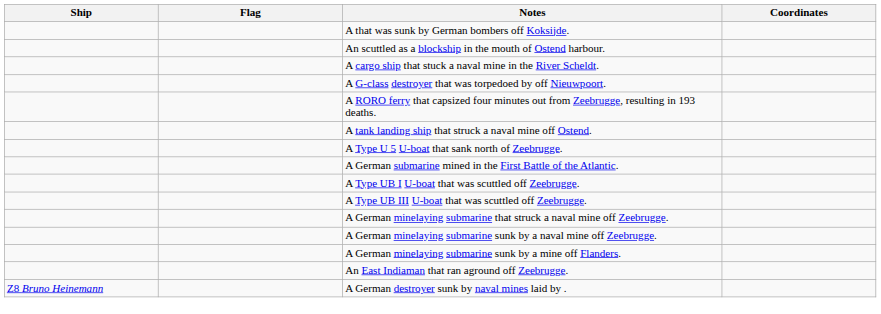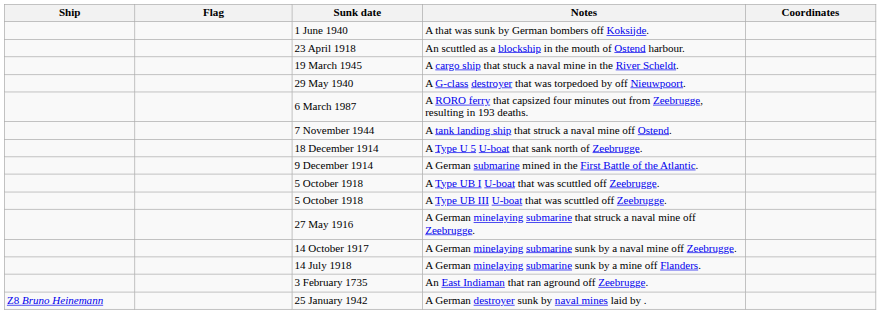+ column: Sunk date | 1 June 1940 | 23 April 1918 | 19 March 1945 | 29 May 1940 | 6 March 1987 | 7 November 1944 | 18 December 1914 | 9 December 1914 | 5 October 1918 | 5 October 1918 | 27 May 1916 | 14 October 1917 | 14 July 1918 | 3 February 1735 | 25 January 1942
